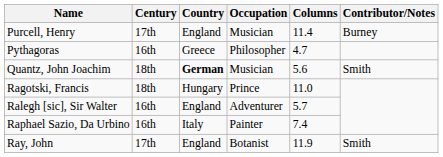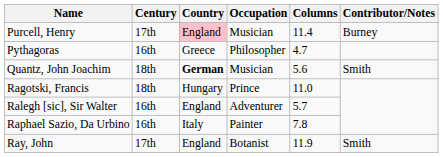Purcell, Henry | Country: no background -> pink background
Raphael Sazio, Da Urbino | Columns: 7.4 -> 7.8
